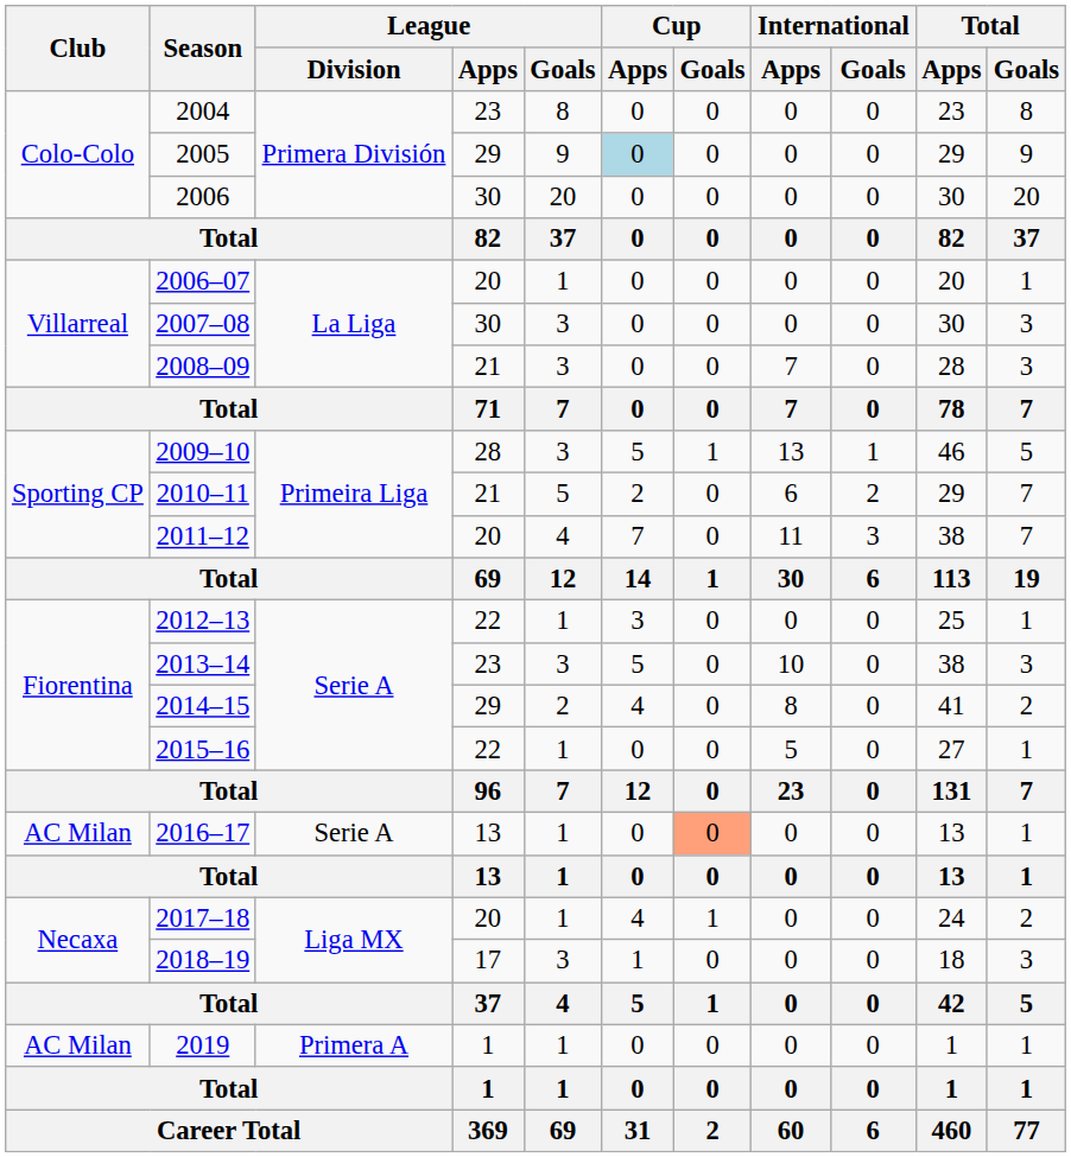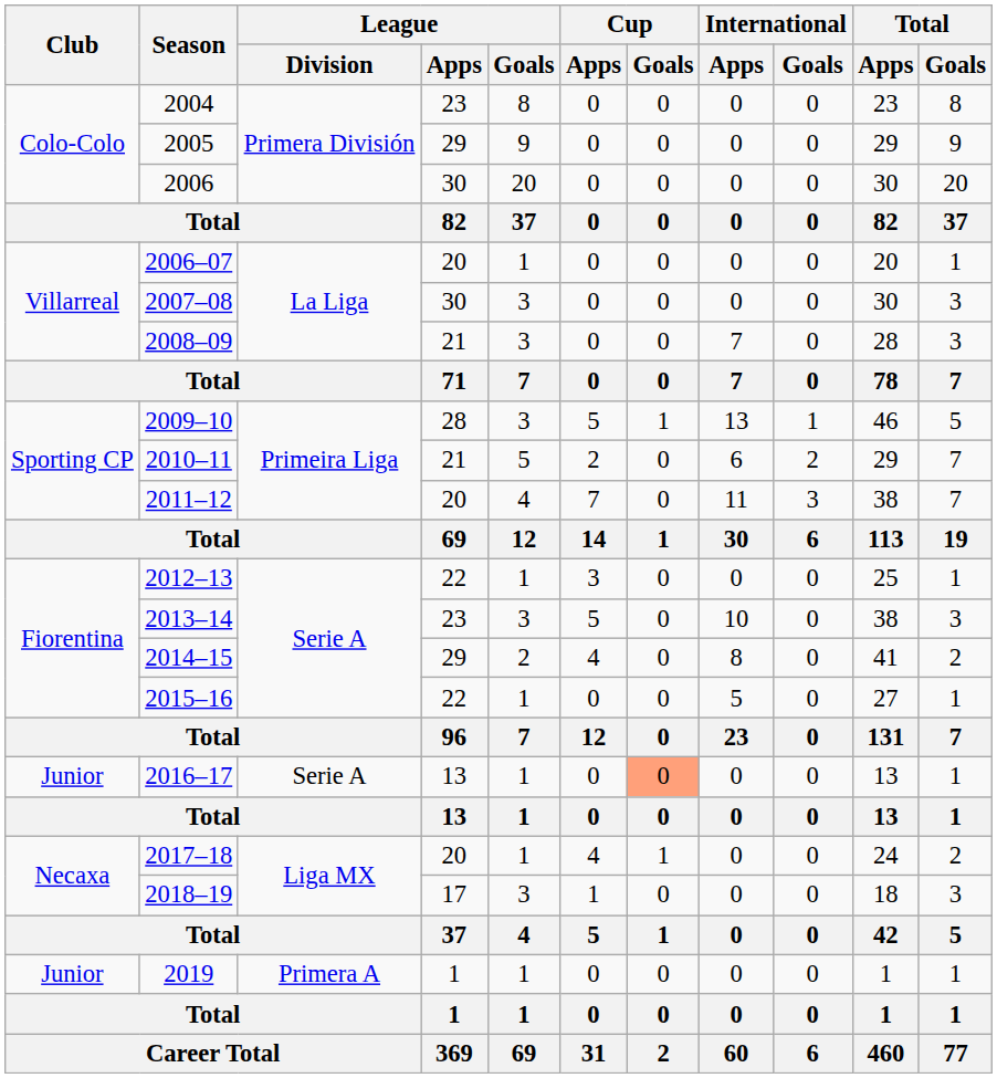2005 | Cup / Apps: lightblue background -> no background
2016–17 | Club: AC Milan -> Junior
2019 | Club: AC Milan -> Junior
